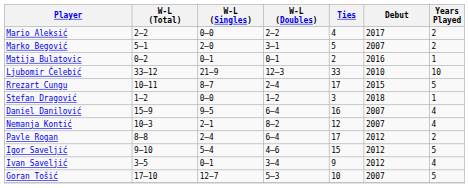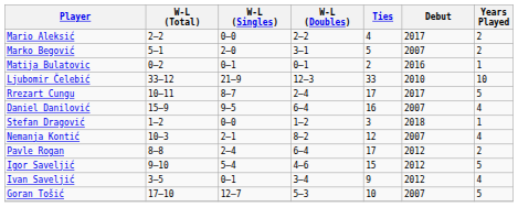Rrezart Cungu | Debut: 2015 -> 2017
rows swapped: Daniel Danilović <-> Stefan Dragović
